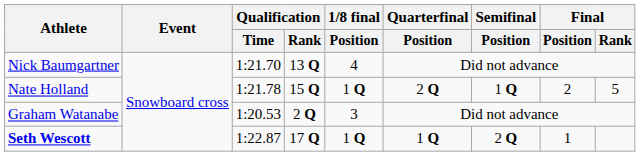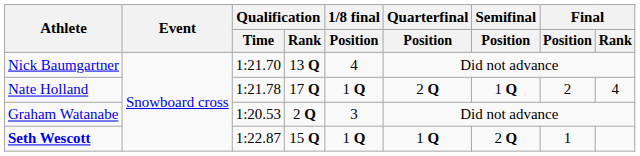Nate Holland | Qualification / Rank: 15 Q -> 17 Q
Nate Holland | Final / Rank: 5 -> 4
Seth Wescott | Qualification / Rank: 17 Q -> 15 Q
